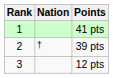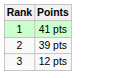- column: Nation | †
